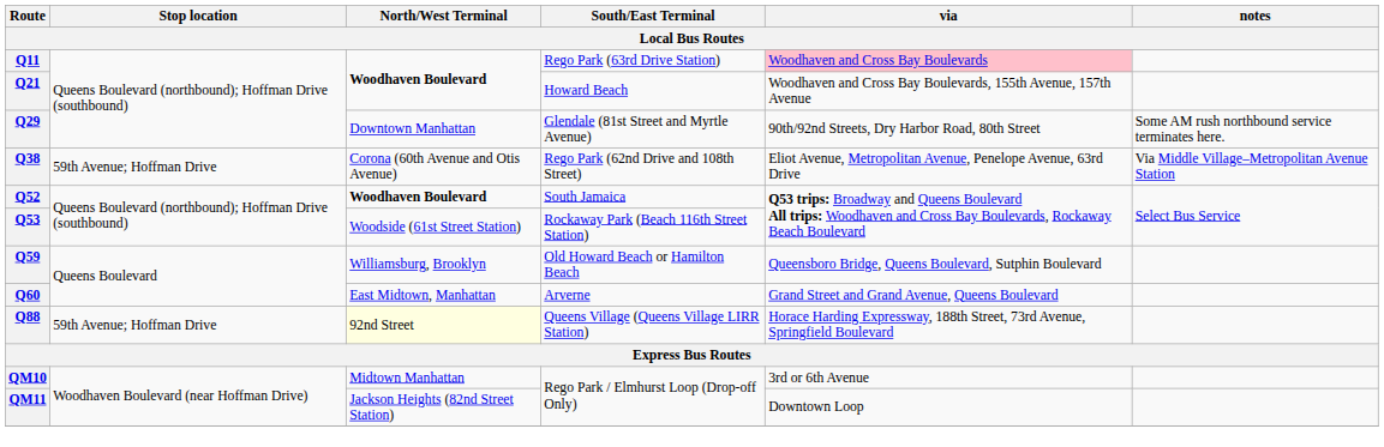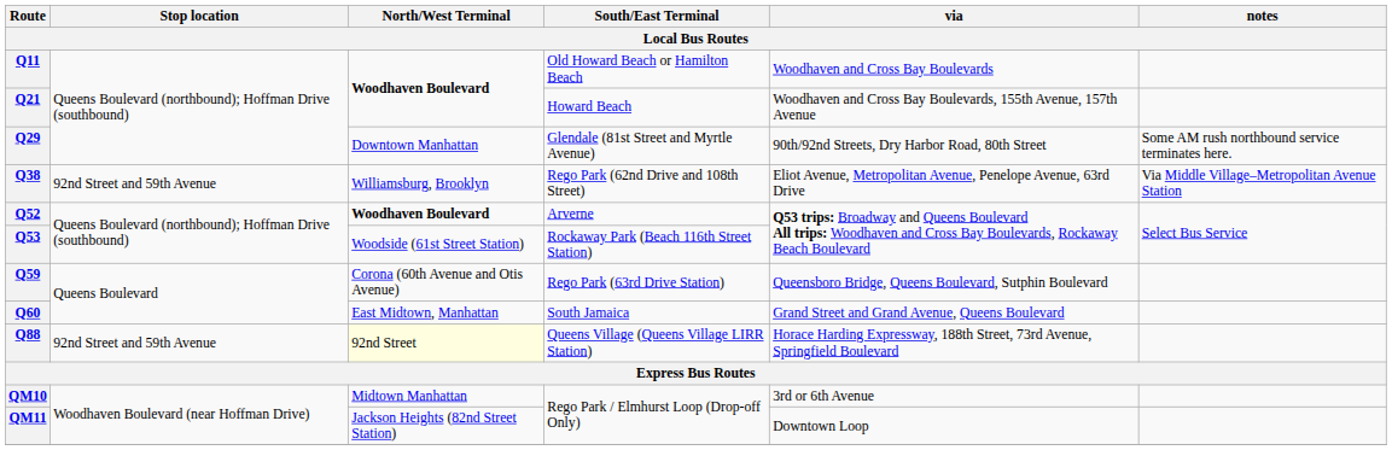Q11 | South/East Terminal: Rego Park (63rd Drive Station) -> Old Howard Beach or Hamilton Beach
Q11 | via: pink background -> no background
Q38 | Stop location: 59th Avenue; Hoffman Drive -> 92nd Street and 59th Avenue
Q38 | North/West Terminal: Corona (60th Avenue and Otis Avenue) -> Williamsburg, Brooklyn
Q52 | South/East Terminal: South Jamaica -> Arverne
Q59 | North/West Terminal: Williamsburg, Brooklyn -> Corona (60th Avenue and Otis Avenue)
Q59 | South/East Terminal: Old Howard Beach or Hamilton Beach -> Rego Park (63rd Drive Station)
Q60 | South/East Terminal: Arverne -> South Jamaica
Q88 | Stop location: 59th Avenue; Hoffman Drive -> 92nd Street and 59th Avenue
